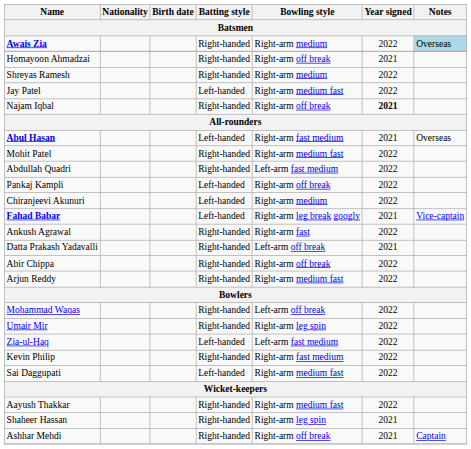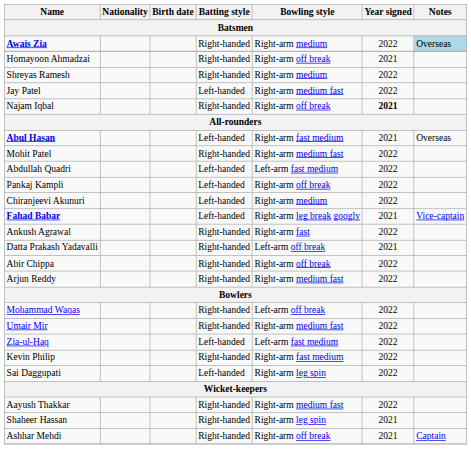Abdullah Quadri | Batting style: Right-handed -> Left-handed
Umair Mir | Bowling style: Right-arm leg spin -> Right-arm medium fast
Sai Daggupati | Bowling style: Right-arm medium fast -> Right-arm leg spin
